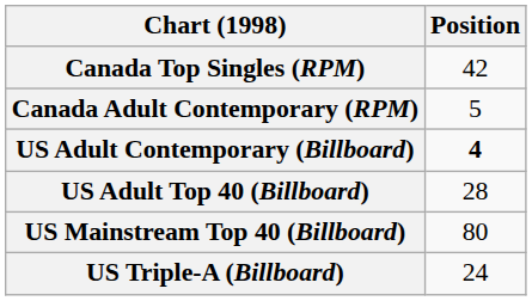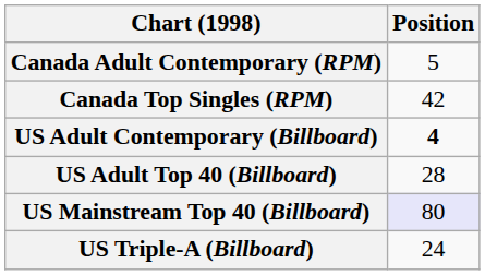rows swapped: Canada Top Singles (RPM) <-> Canada Adult Contemporary (RPM)
US Mainstream Top 40 (Billboard) | Position: no background -> lavender background
